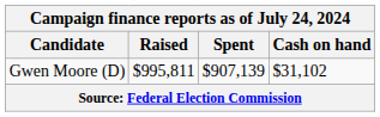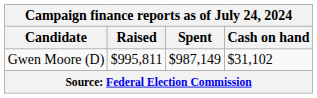Gwen Moore (D) | Spent: $907,139 -> $987,149
